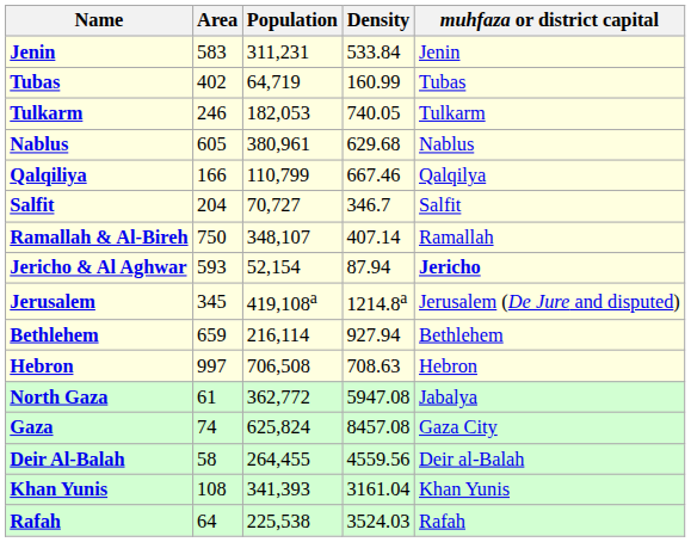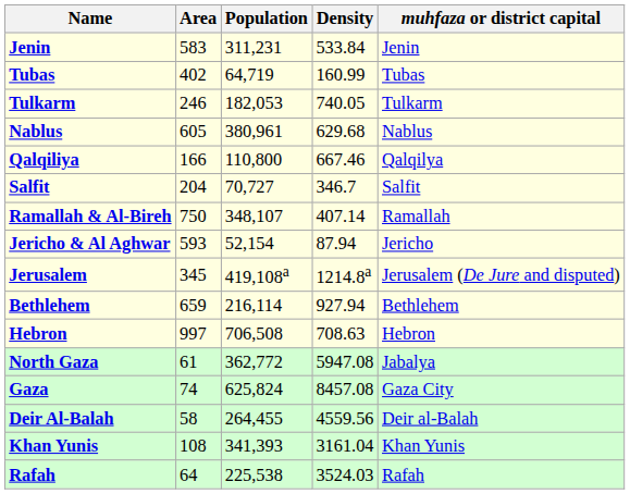Qalqiliya | Population: 110,799 -> 110,800
Jericho & Al Aghwar | muhfaza or district capital: bold -> normal
